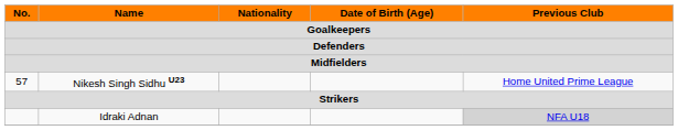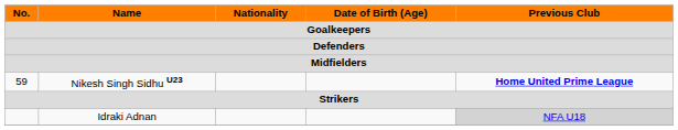Nikesh Singh Sidhu U23 | No.: 57 -> 59
Nikesh Singh Sidhu U23 | Previous Club: normal -> bold
